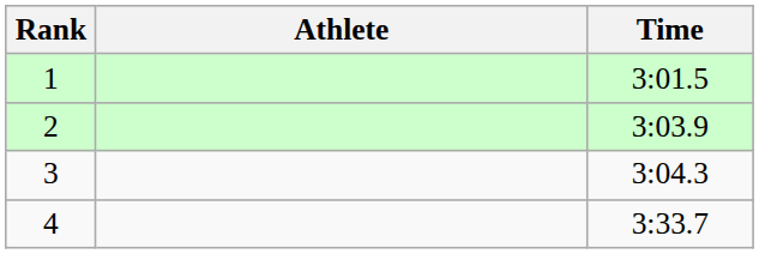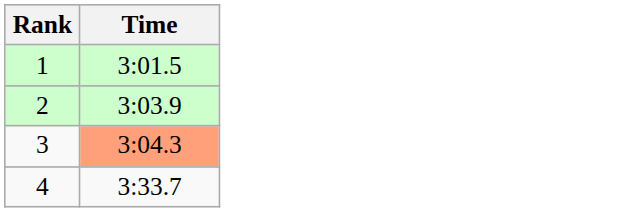- column: Athlete
3 | Time: no background -> lightsalmon background
